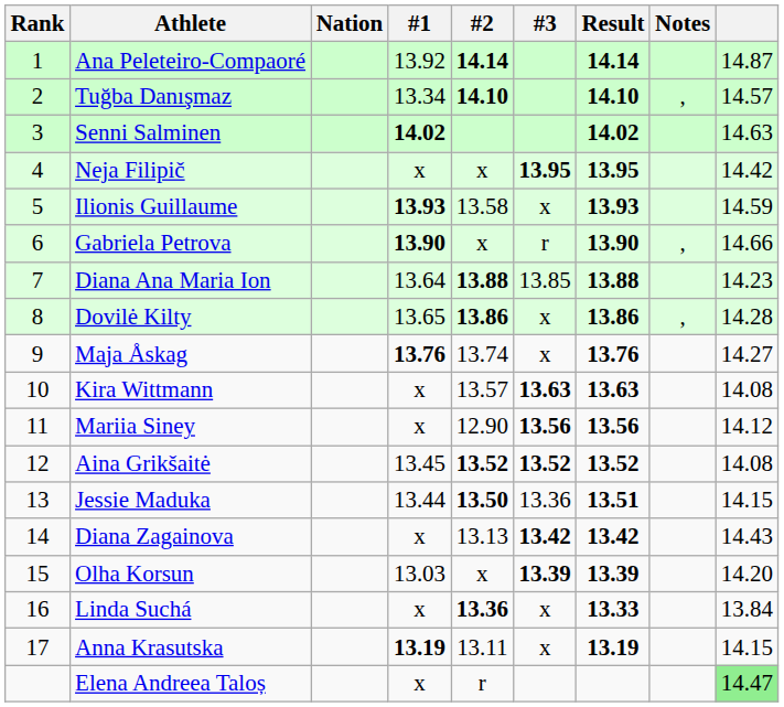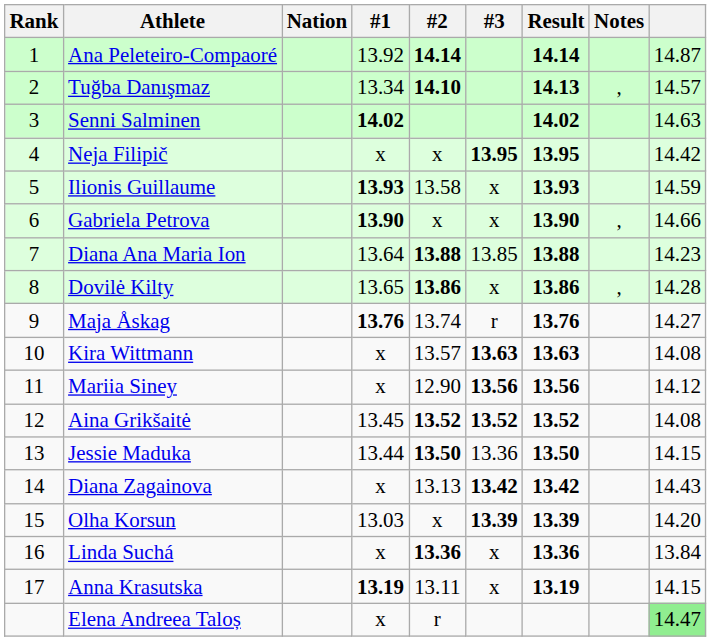Tuğba Danışmaz | Result: 14.10 -> 14.13
Gabriela Petrova | #3: r -> x
Maja Åskag | #3: x -> r
Jessie Maduka | Result: 13.51 -> 13.50
Linda Suchá | Result: 13.33 -> 13.36
